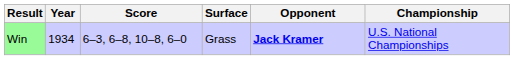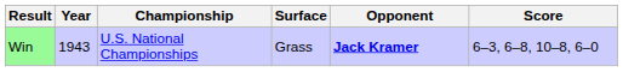columns swapped: Championship <-> Score
Win | Year: 1934 -> 1943
